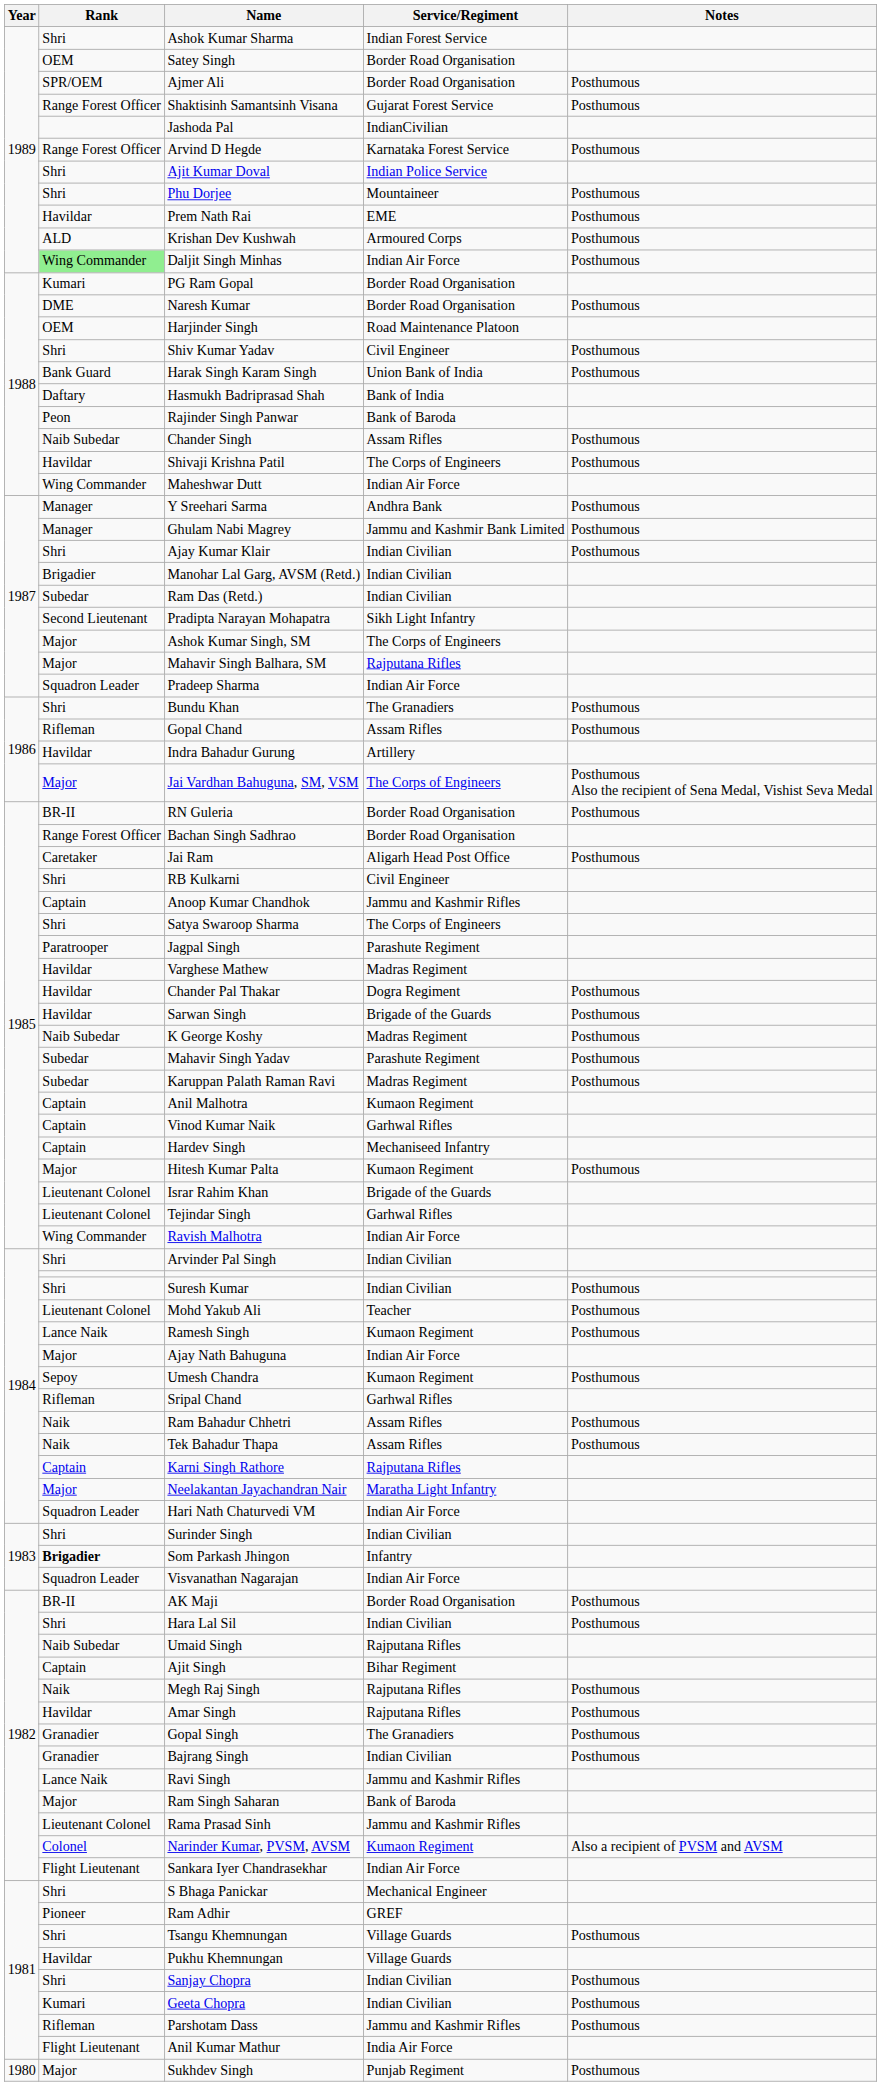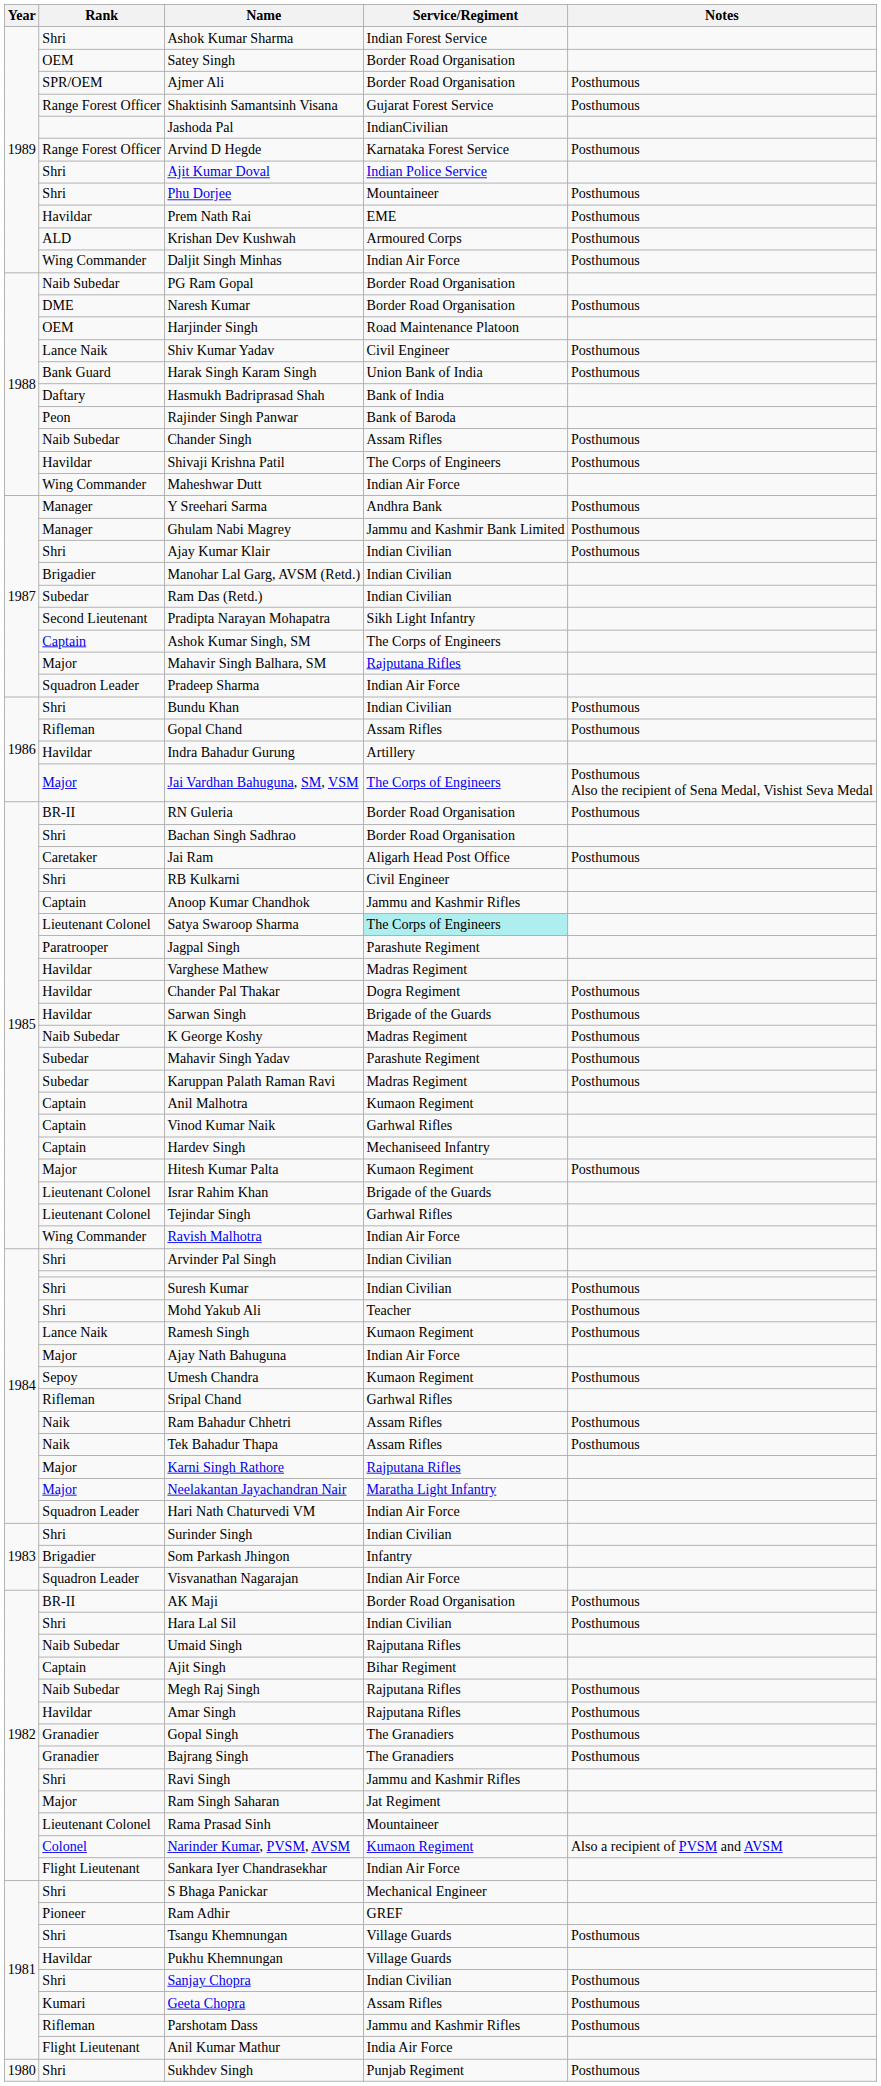Daljit Singh Minhas | Rank: lightgreen background -> no background
PG Ram Gopal | Rank: Kumari -> Naib Subedar
Shiv Kumar Yadav | Rank: Shri -> Lance Naik
Ashok Kumar Singh, SM | Rank: Major -> Captain
Bundu Khan | Service/Regiment: The Granadiers -> Indian Civilian
Bachan Singh Sadhrao | Rank: Range Forest Officer -> Shri
Satya Swaroop Sharma | Rank: Shri -> Lieutenant Colonel
Satya Swaroop Sharma | Service/Regiment: no background -> paleturquoise background
Mohd Yakub Ali | Rank: Lieutenant Colonel -> Shri
Karni Singh Rathore | Rank: Captain -> Major
Som Parkash Jhingon | Rank: bold -> normal
Megh Raj Singh | Rank: Naik -> Naib Subedar
Bajrang Singh | Service/Regiment: Indian Civilian -> The Granadiers
Ravi Singh | Rank: Lance Naik -> Shri
Ram Singh Saharan | Service/Regiment: Bank of Baroda -> Jat Regiment
Rama Prasad Sinh | Service/Regiment: Jammu and Kashmir Rifles -> Mountaineer
Geeta Chopra | Service/Regiment: Indian Civilian -> Assam Rifles
Sukhdev Singh | Rank: Major -> Shri
